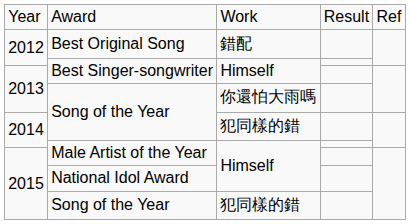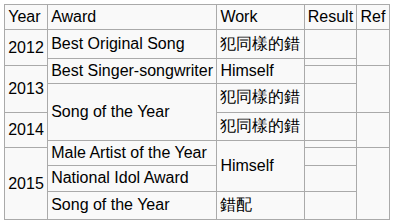Best Original Song | column 3: 錯配 -> 犯同樣的錯
2013 / Song of the Year | column 3: 你還怕大雨嗎 -> 犯同樣的錯
2015 / Song of the Year | column 3: 犯同樣的錯 -> 錯配
